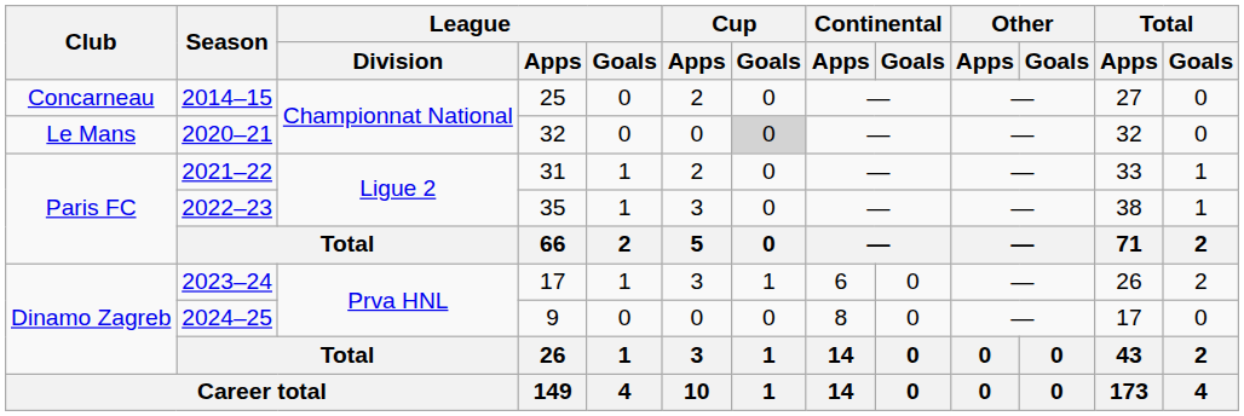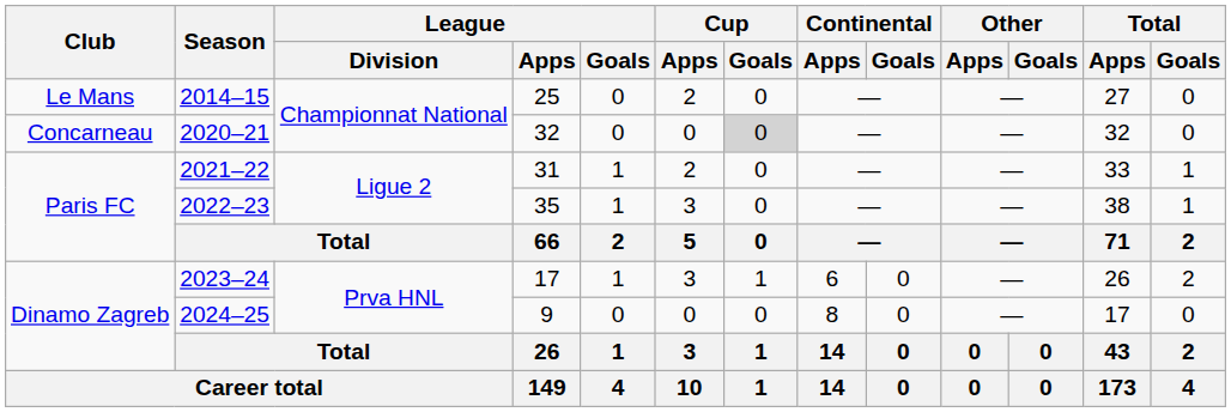2014–15 | Club: Concarneau -> Le Mans
2020–21 | Club: Le Mans -> Concarneau
